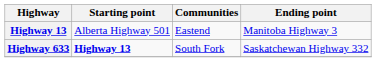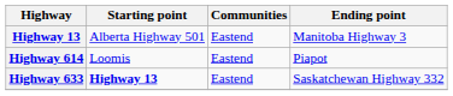+ row: Highway 614 | Loomis | Eastend | Piapot
Highway 633 | Communities: South Fork -> Eastend
